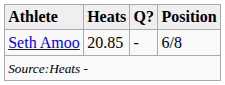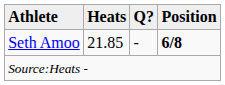Seth Amoo | Heats: 20.85 -> 21.85
Seth Amoo | Position: normal -> bold
